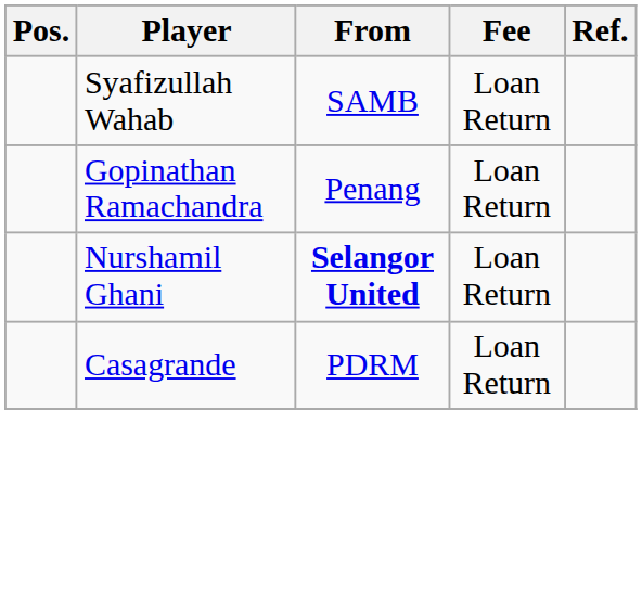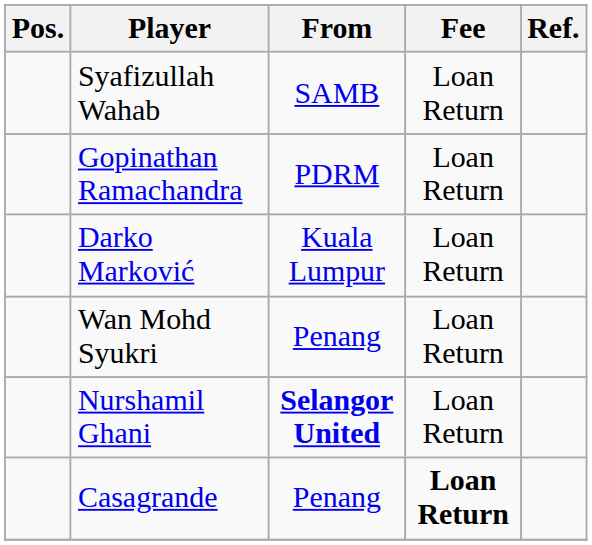Gopinathan Ramachandra | From: Penang -> PDRM
+ row: Darko Marković | Kuala Lumpur | Loan Return
+ row: Wan Mohd Syukri | Penang | Loan Return
Casagrande | From: PDRM -> Penang
Casagrande | Fee: normal -> bold
